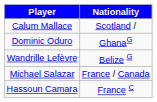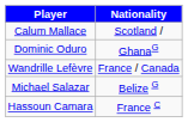Wandrille Lefèvre | Nationality: Belize G -> France / Canada
Michael Salazar | Nationality: France / Canada -> Belize G
